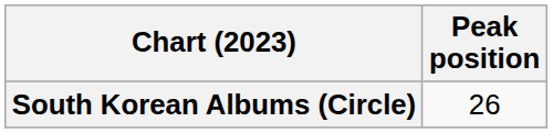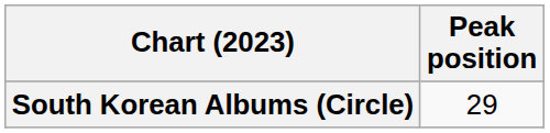South Korean Albums (Circle) | Peak position: 26 -> 29
